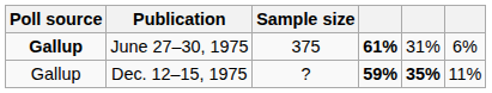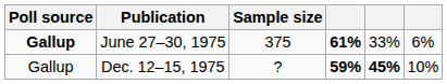June 27–30, 1975 | column 5: 31% -> 33%
Dec. 12–15, 1975 | column 5: 35% -> 45%
Dec. 12–15, 1975 | column 6: 11% -> 10%
